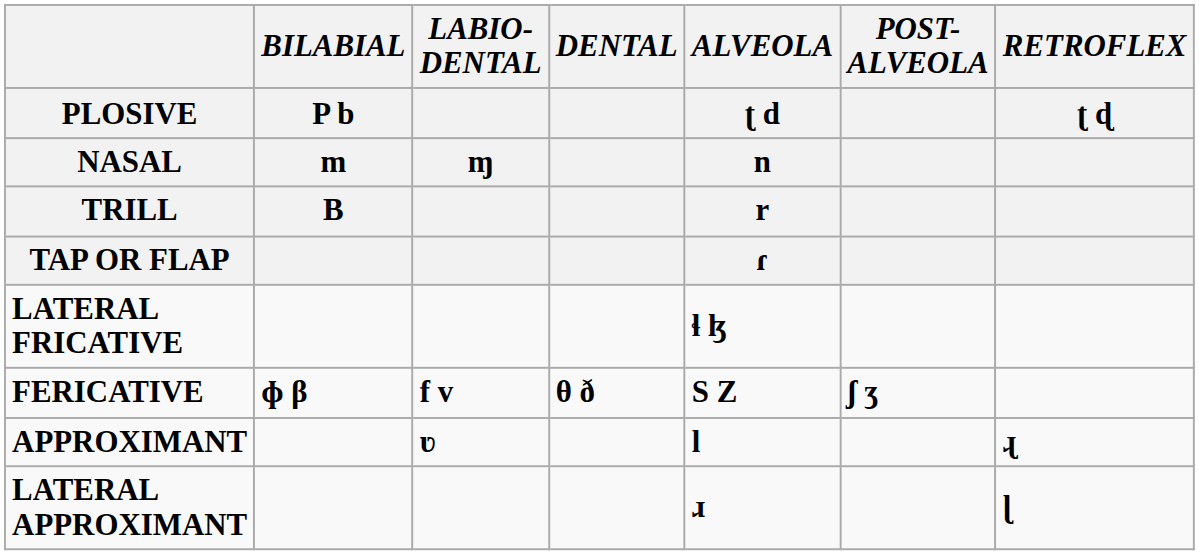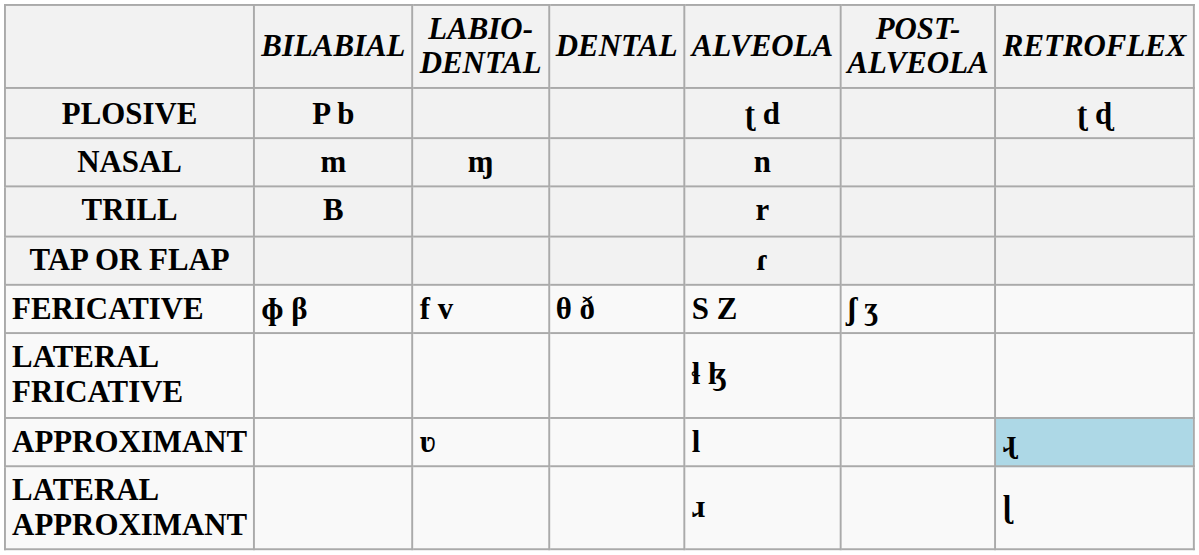rows swapped: FERICATIVE <-> LATERAL FRICATIVE
APPROXIMANT | RETROFLEX / ʈ ɖ: no background -> lightblue background
